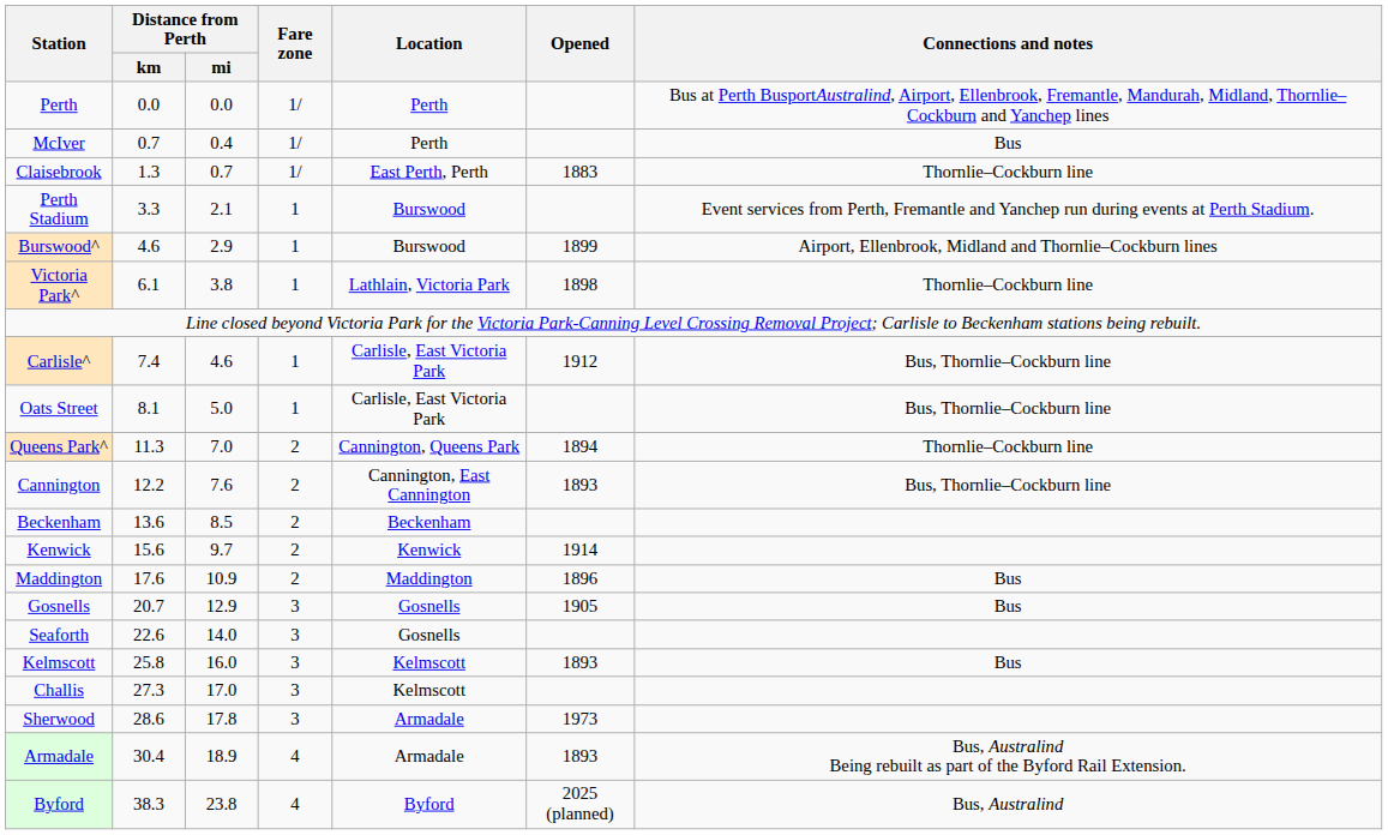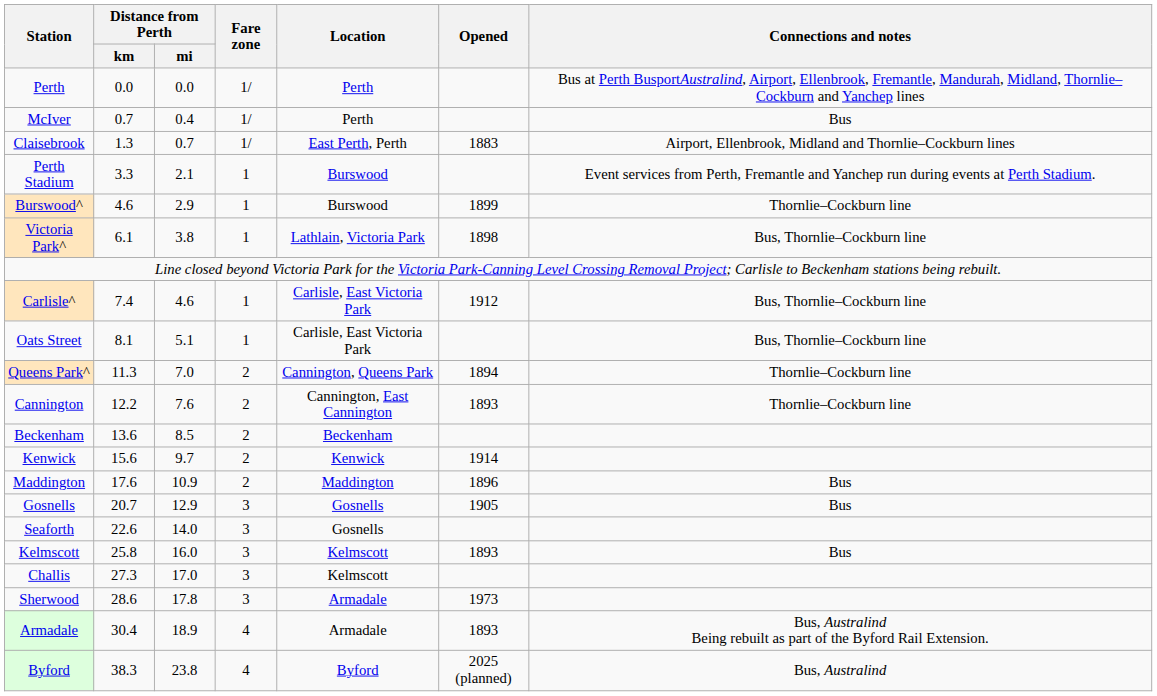Claisebrook | Connections and notes: Thornlie–Cockburn line -> Airport, Ellenbrook, Midland and Thornlie–Cockburn lines
Burswood^ | Connections and notes: Airport, Ellenbrook, Midland and Thornlie–Cockburn lines -> Thornlie–Cockburn line
Victoria Park^ | Connections and notes: Thornlie–Cockburn line -> Bus, Thornlie–Cockburn line
Oats Street | Distance from Perth / mi: 5.0 -> 5.1
Cannington | Connections and notes: Bus, Thornlie–Cockburn line -> Thornlie–Cockburn line
